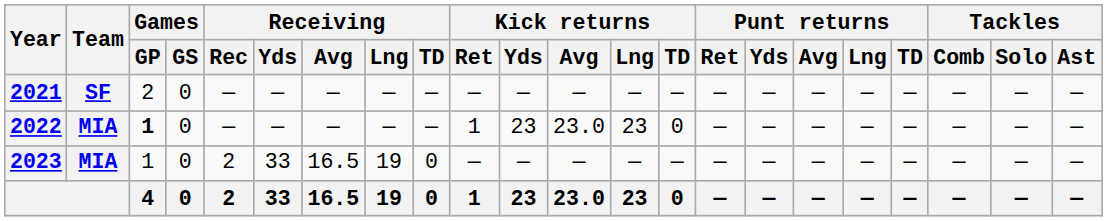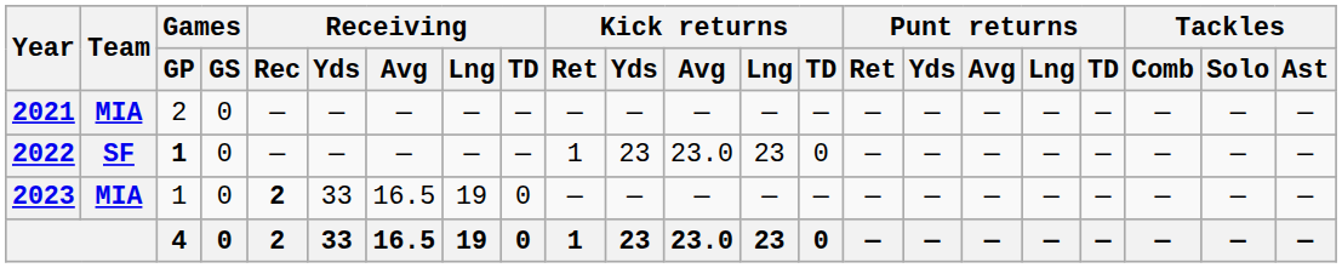2021 | Team: SF -> MIA
2022 | Team: MIA -> SF
2023 | Receiving / Rec: normal -> bold
